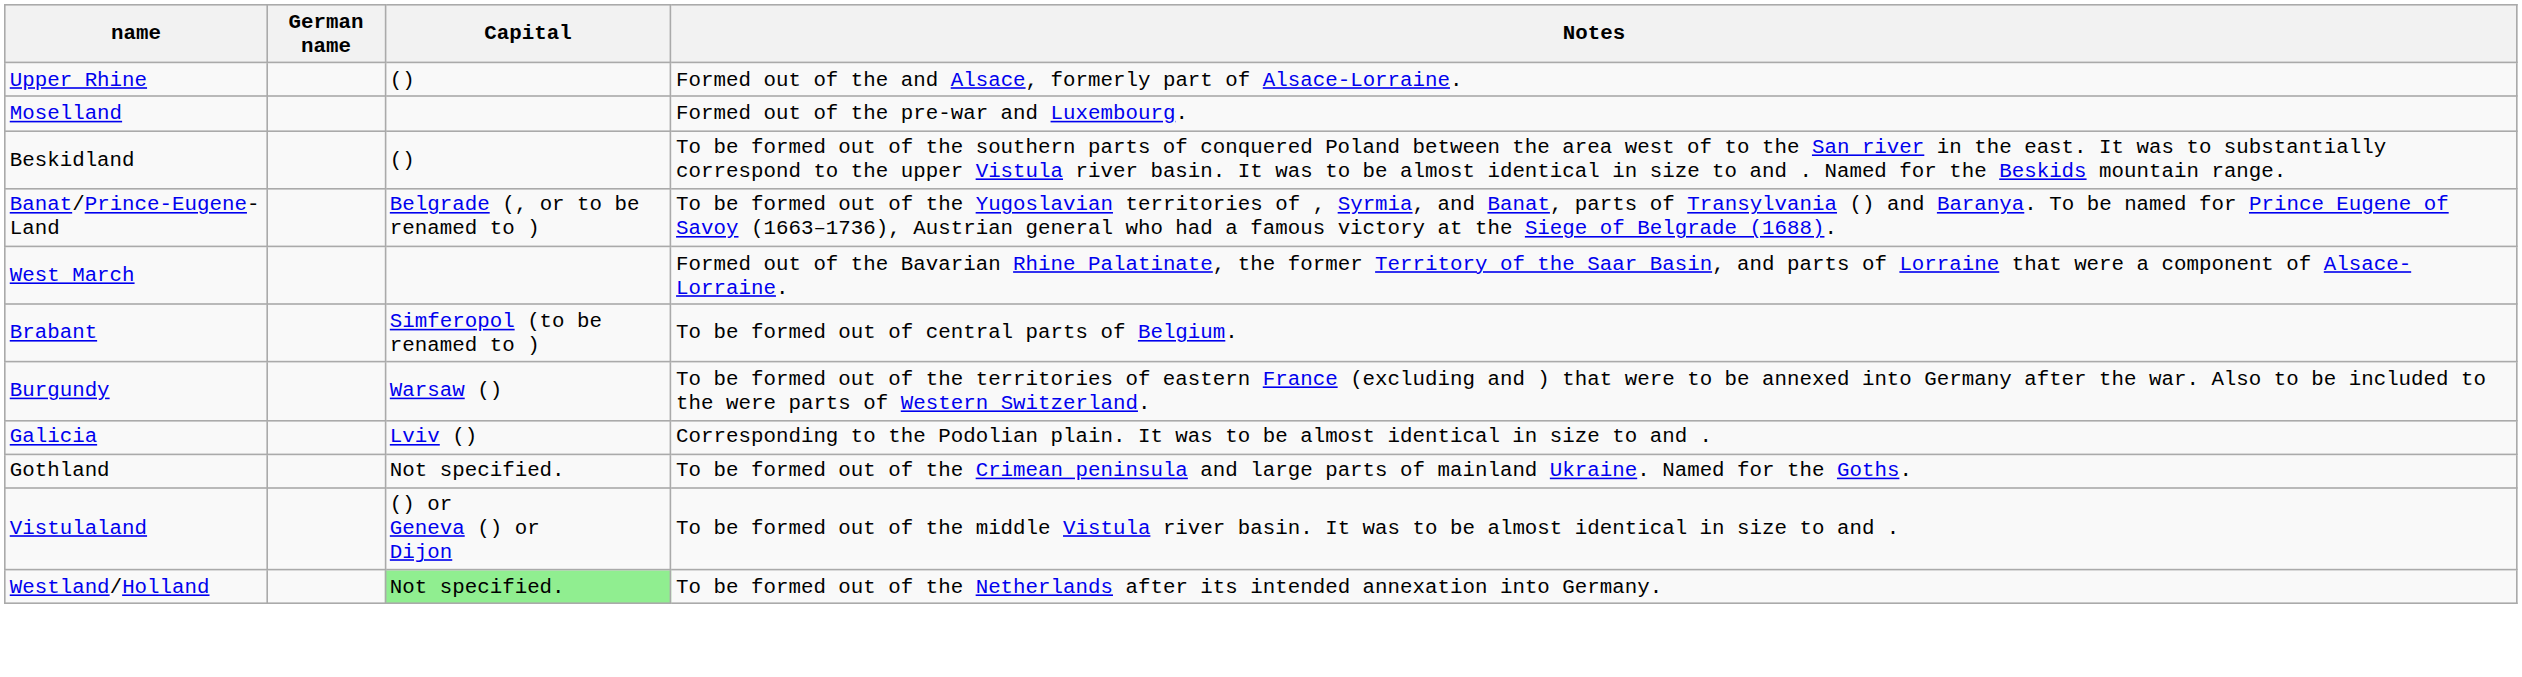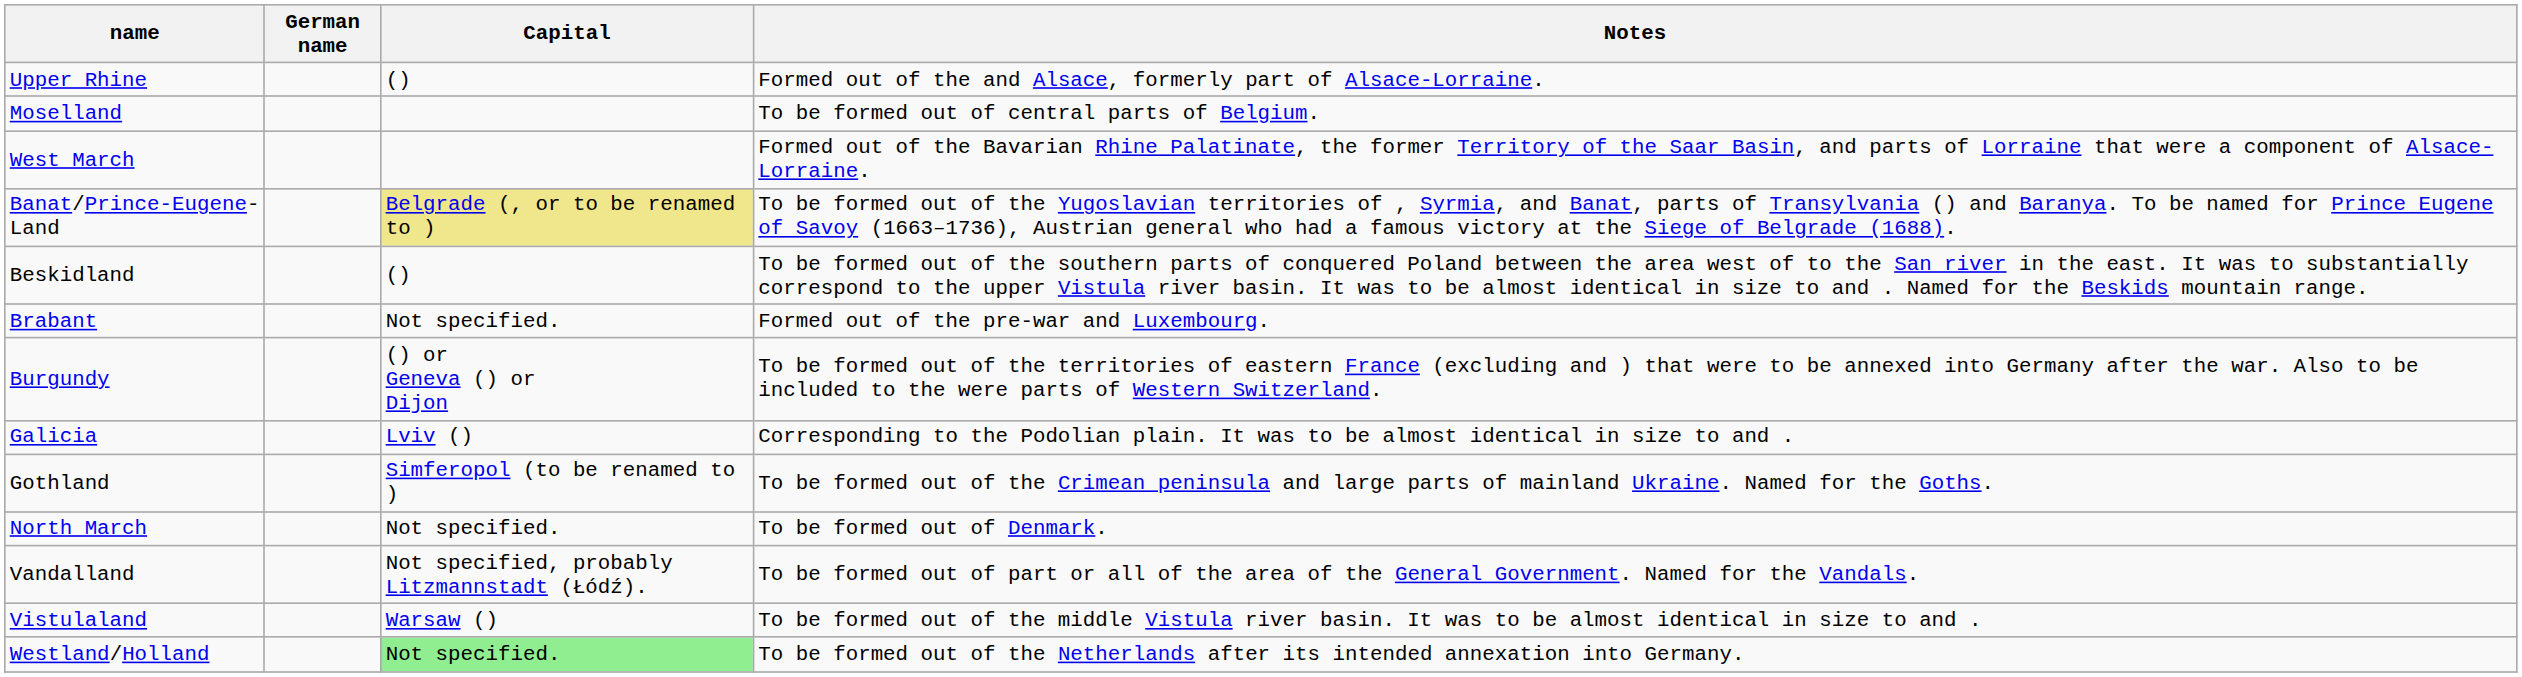Moselland | Notes: Formed out of the pre-war and Luxembourg. -> To be formed out of central parts of Belgium.
rows swapped: West March <-> Beskidland
Banat/Prince-Eugene-Land | Capital: no background -> khaki background
Brabant | Capital: Simferopol (to be renamed to ) -> Not specified.
Brabant | Notes: To be formed out of central parts of Belgium. -> Formed out of the pre-war and Luxembourg.
Burgundy | Capital: Warsaw () -> () or Geneva () or Dijon
Gothland | Capital: Not specified. -> Simferopol (to be renamed to )
+ row: North March | Not specified. | To be formed out of Denmark.
+ row: Vandalland | Not specified, probably Litzmannstadt (Łódź). | To be formed out of part or all of the area of the General Government. Named for the Vandals.
Vistulaland | Capital: () or Geneva () or Dijon -> Warsaw ()
